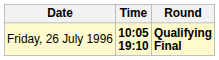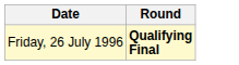- column: Time | 10:05 19:10
